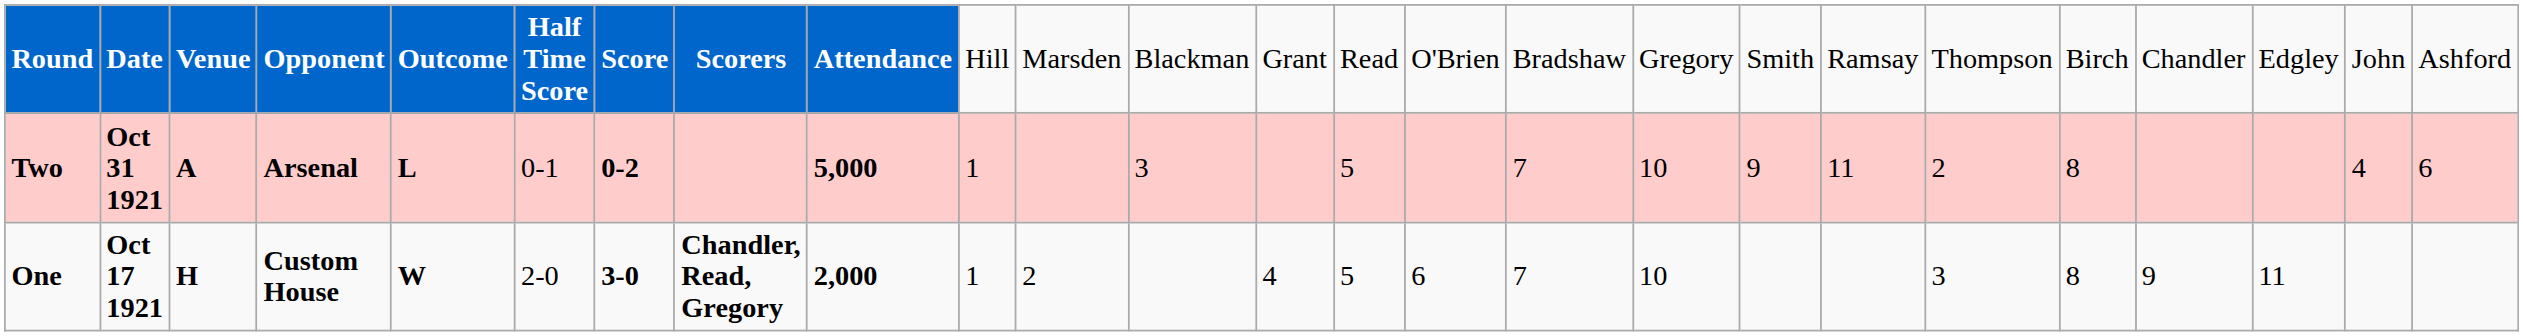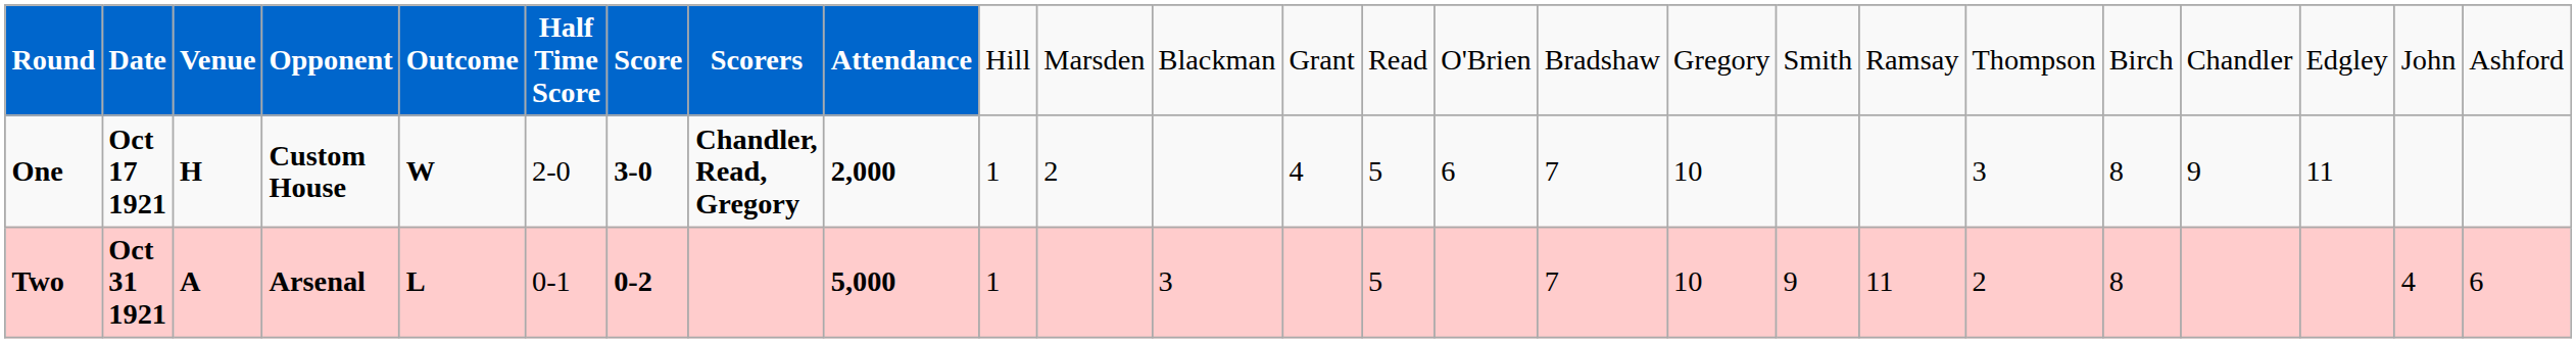rows swapped: One <-> Two
